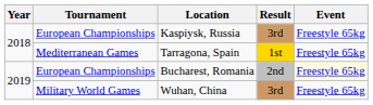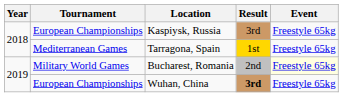Bucharest, Romania | Tournament: European Championships -> Military World Games
Wuhan, China | Tournament: Military World Games -> European Championships
Wuhan, China | Result: normal -> bold
